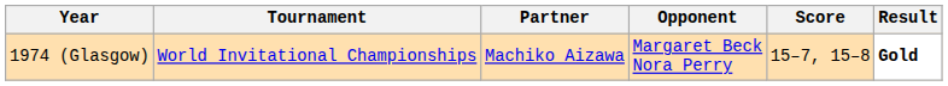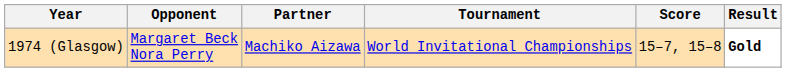columns swapped: Tournament <-> Opponent
